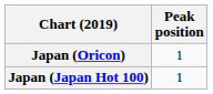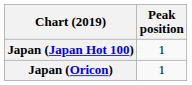rows swapped: Japan (Japan Hot 100) <-> Japan (Oricon)
